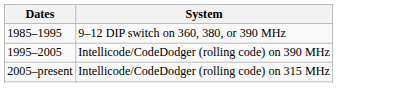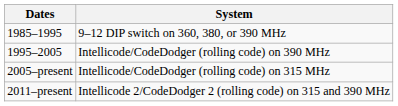+ row: 2011–present | Intellicode 2/CodeDodger 2 (rolling code) on 315 and 390 MHz
